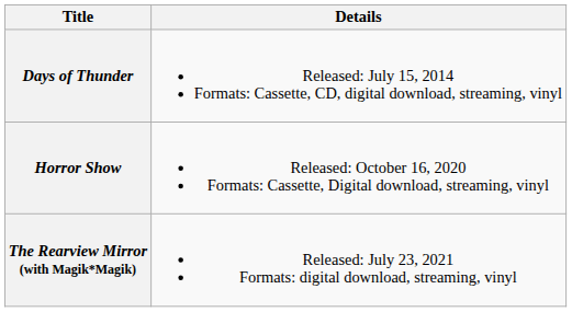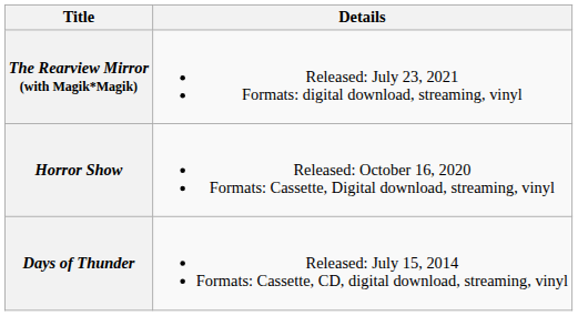rows swapped: Days of Thunder <-> The Rearview Mirror (with Magik*Magik)
